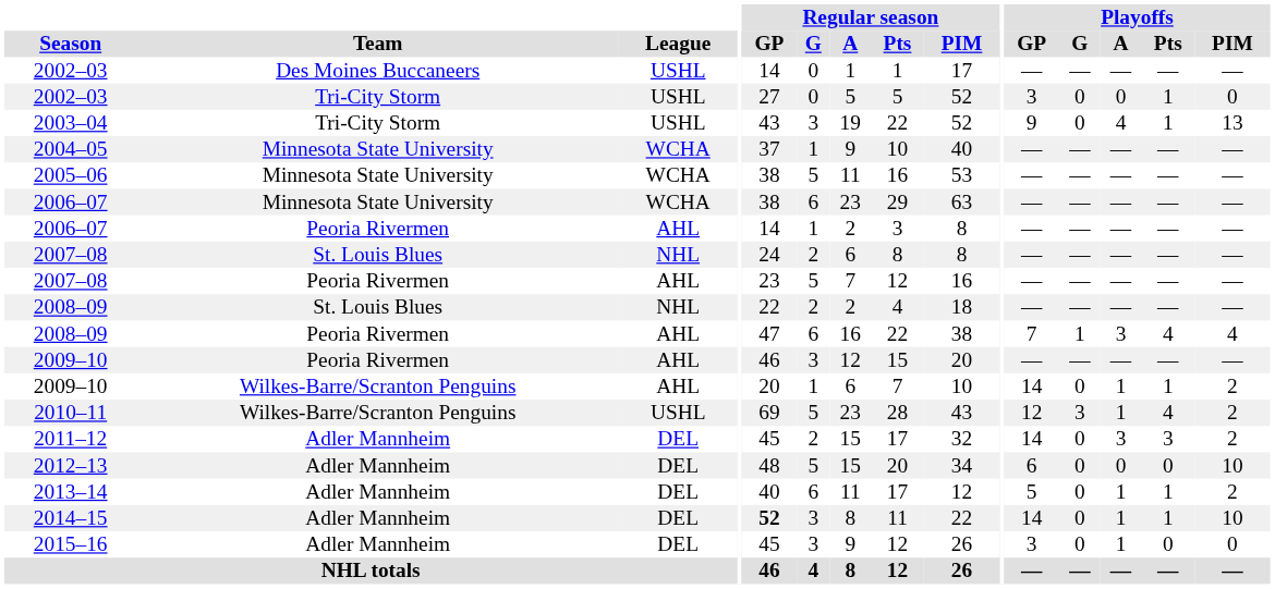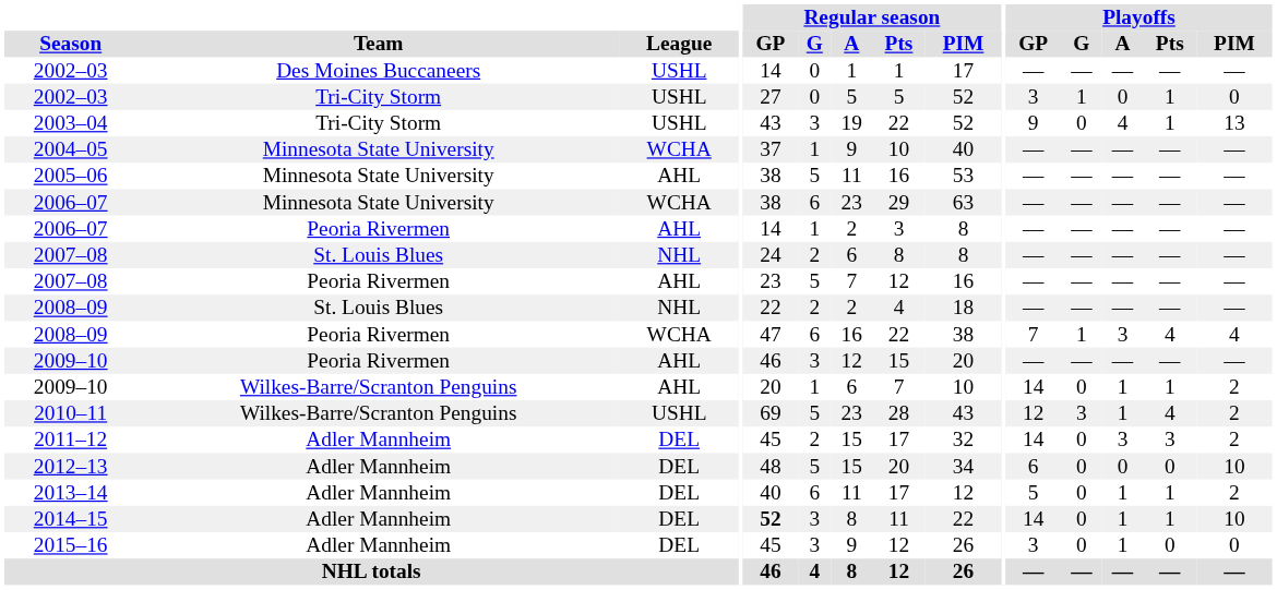2002–03 / Tri-City Storm | Playoffs / G: 0 -> 1
2005–06 | League: WCHA -> AHL
2008–09 / Peoria Rivermen | League: AHL -> WCHA
